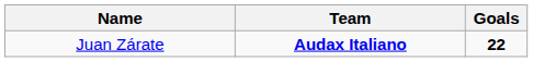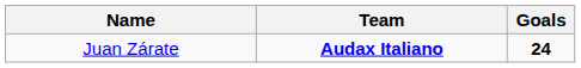Juan Zárate | Goals: 22 -> 24
